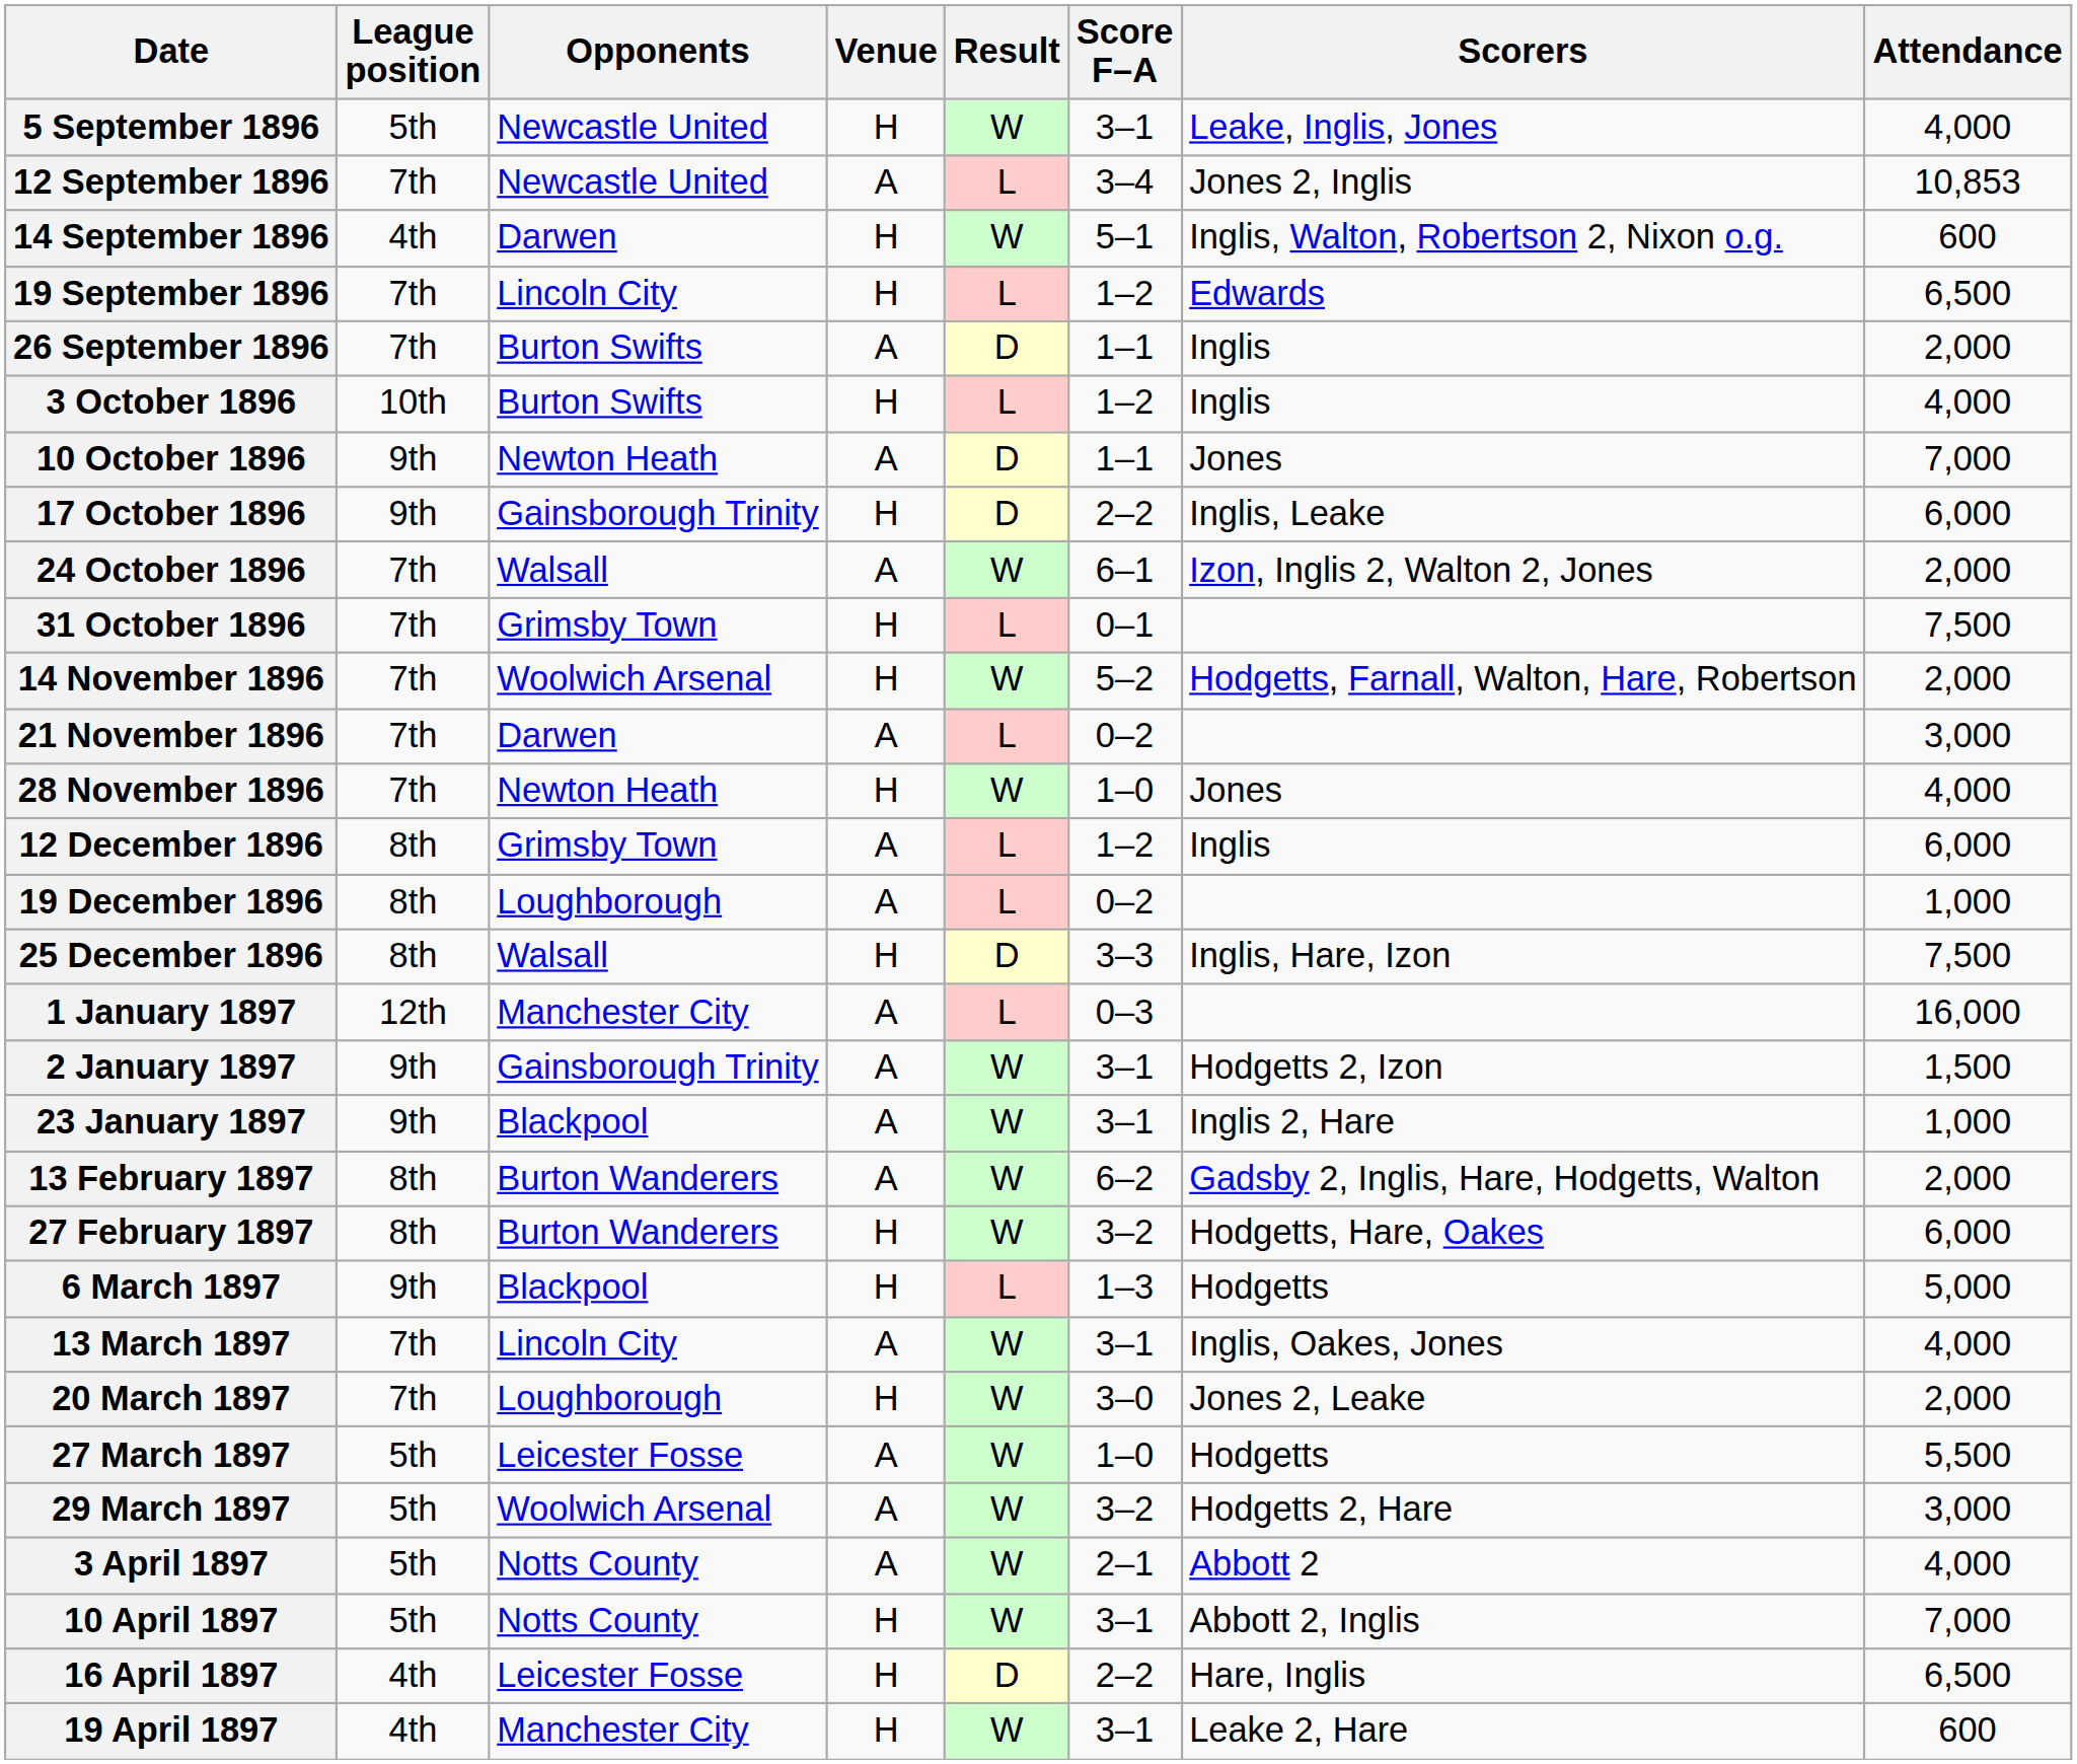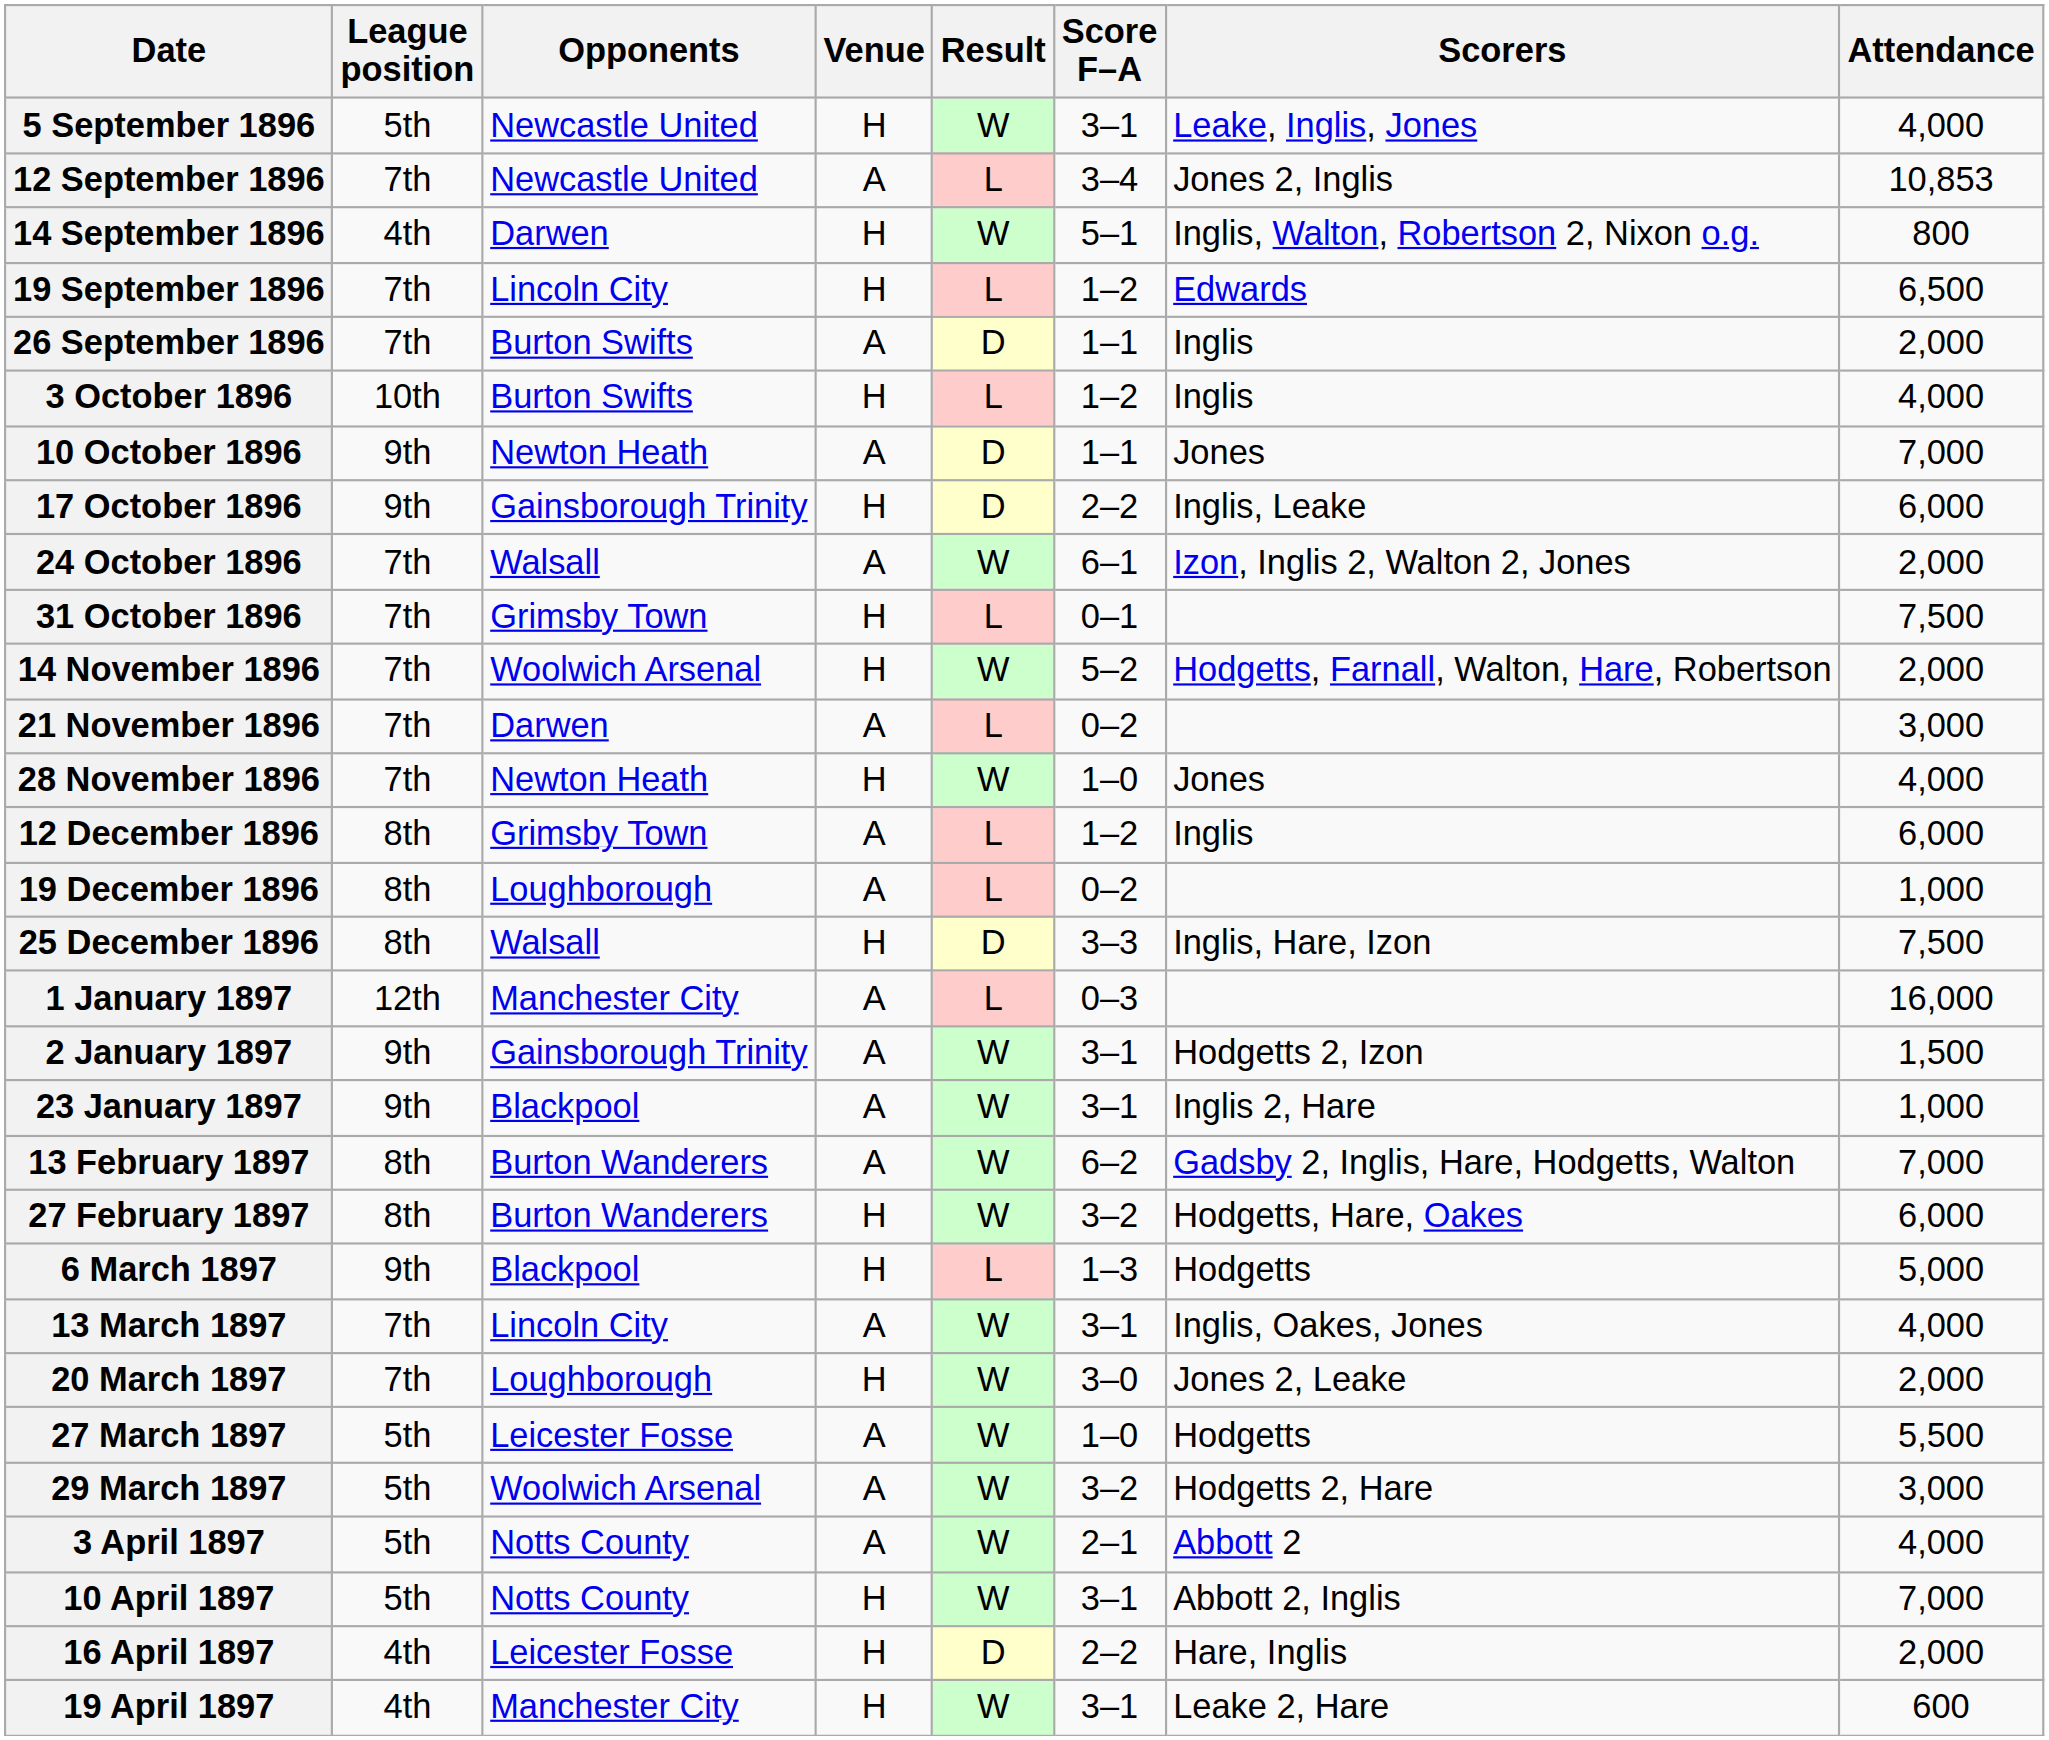14 September 1896 | Attendance: 600 -> 800
13 February 1897 | Attendance: 2,000 -> 7,000
16 April 1897 | Attendance: 6,500 -> 2,000
